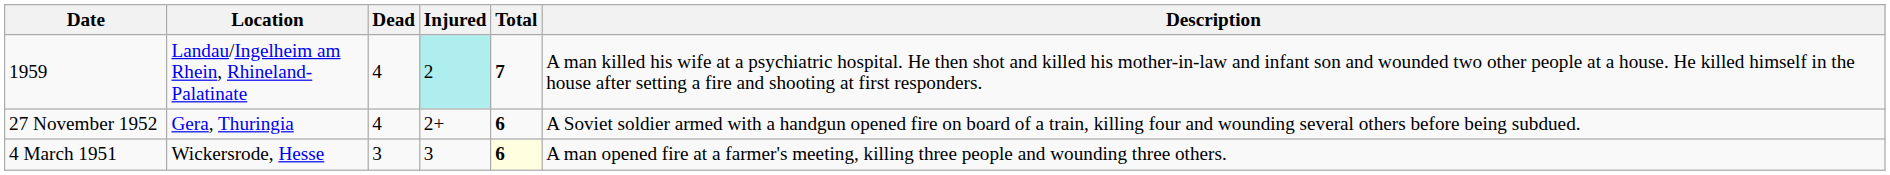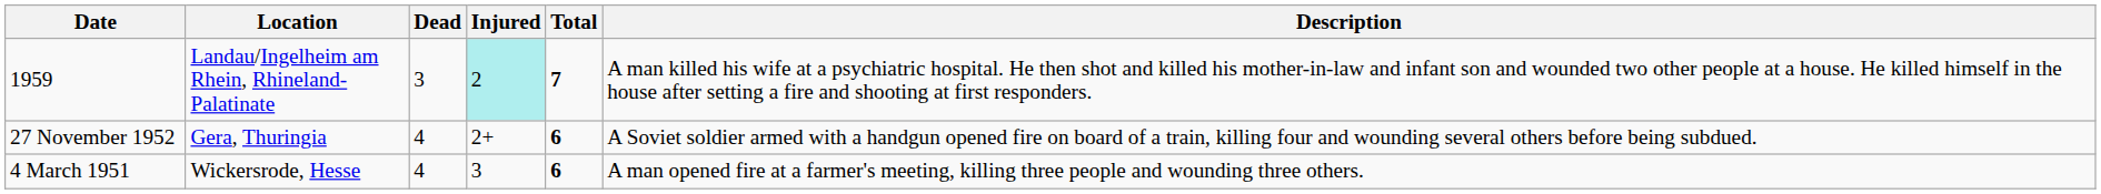1959 | Dead: 4 -> 3
4 March 1951 | Dead: 3 -> 4
4 March 1951 | Total: lightyellow background -> no background
